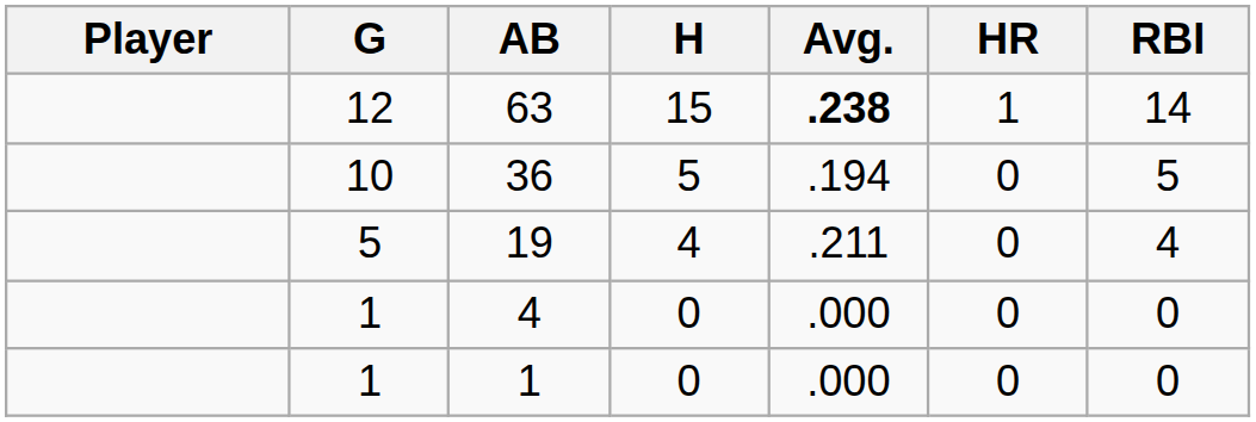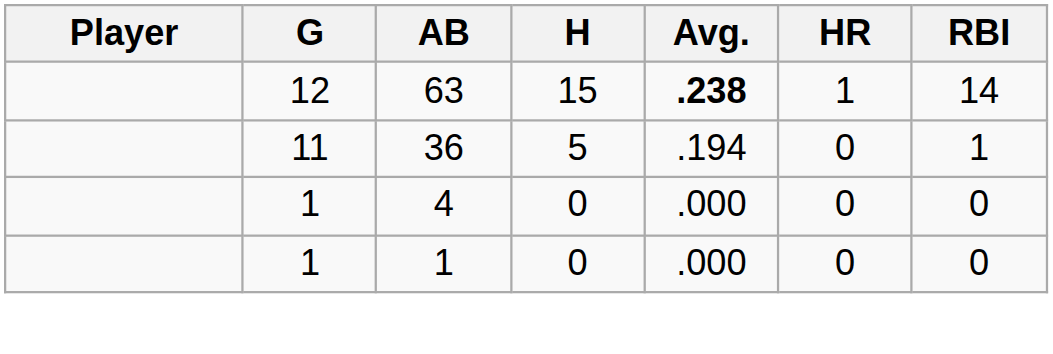36 | G: 10 -> 11
36 | RBI: 5 -> 1
- row: 5 | 19 | 4 | .211 | 0 | 4
